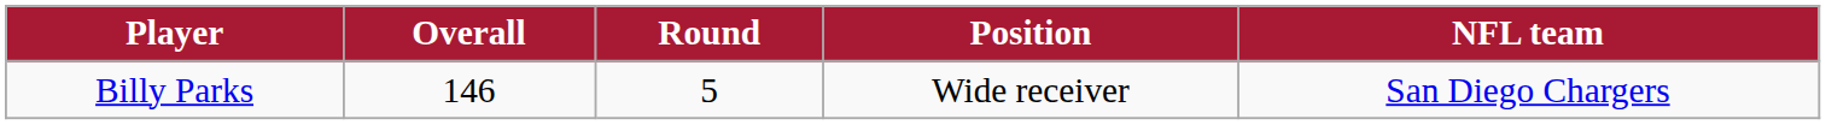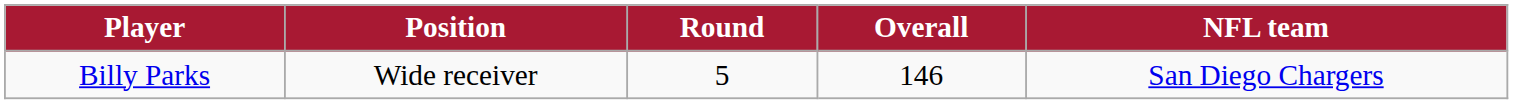columns swapped: Position <-> Overall
